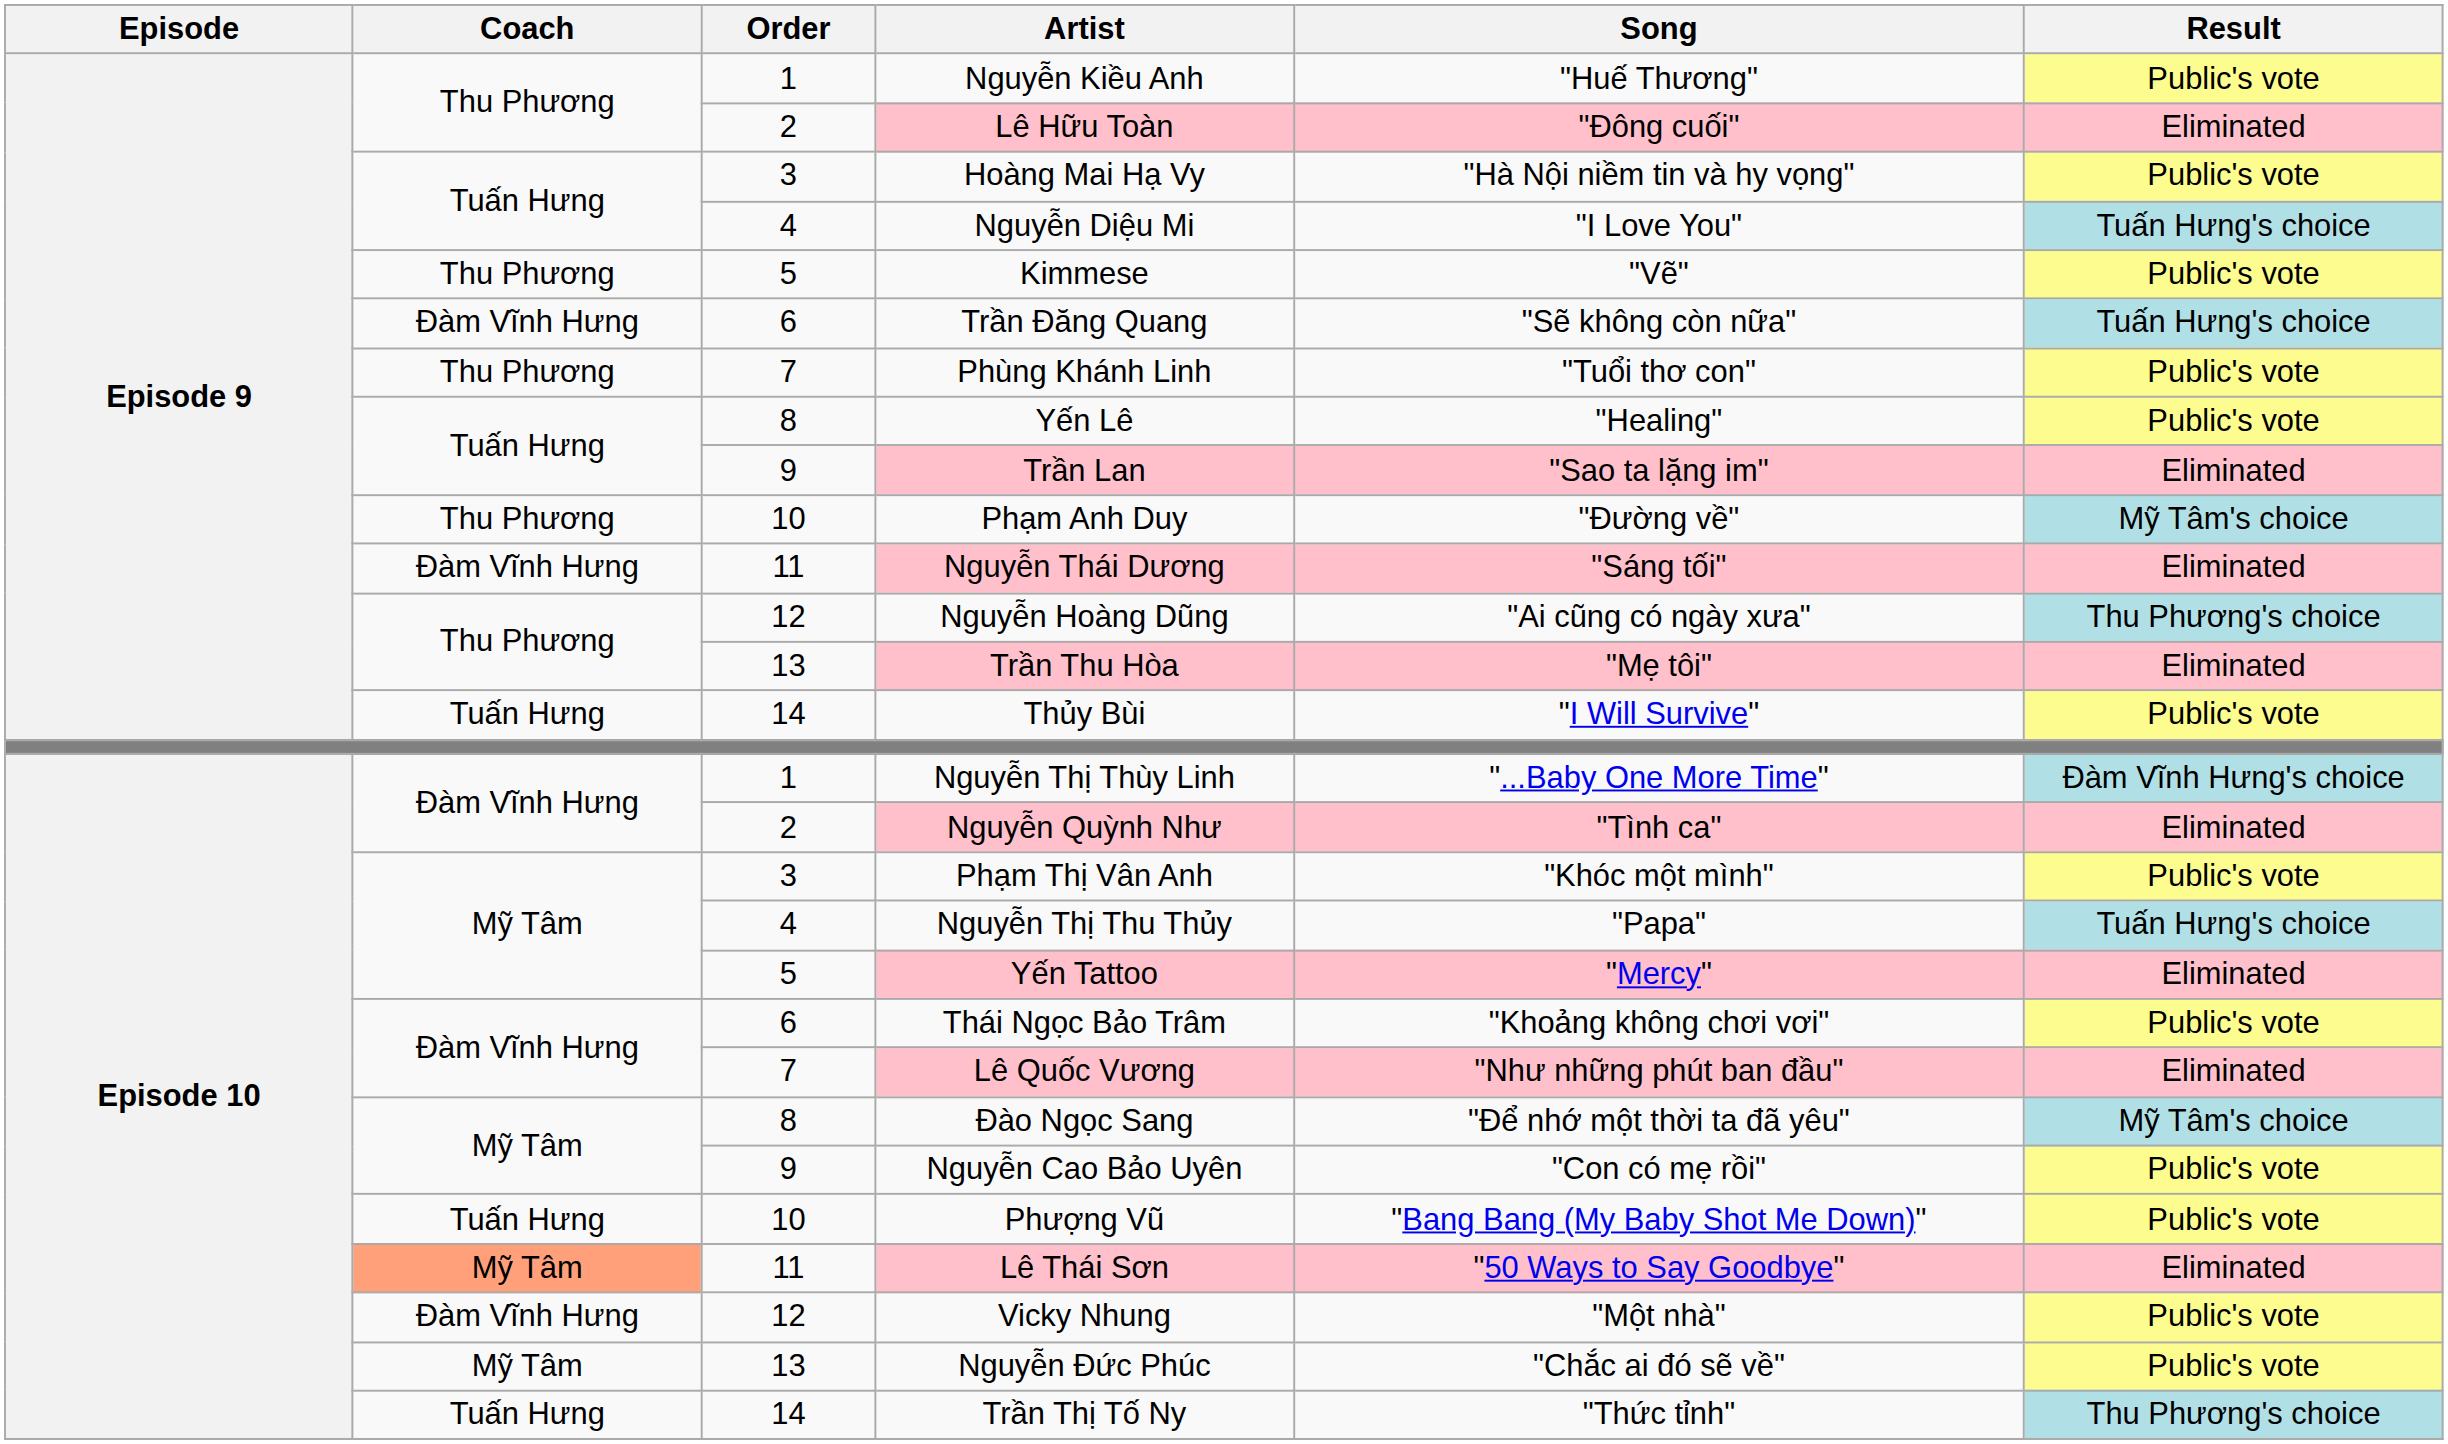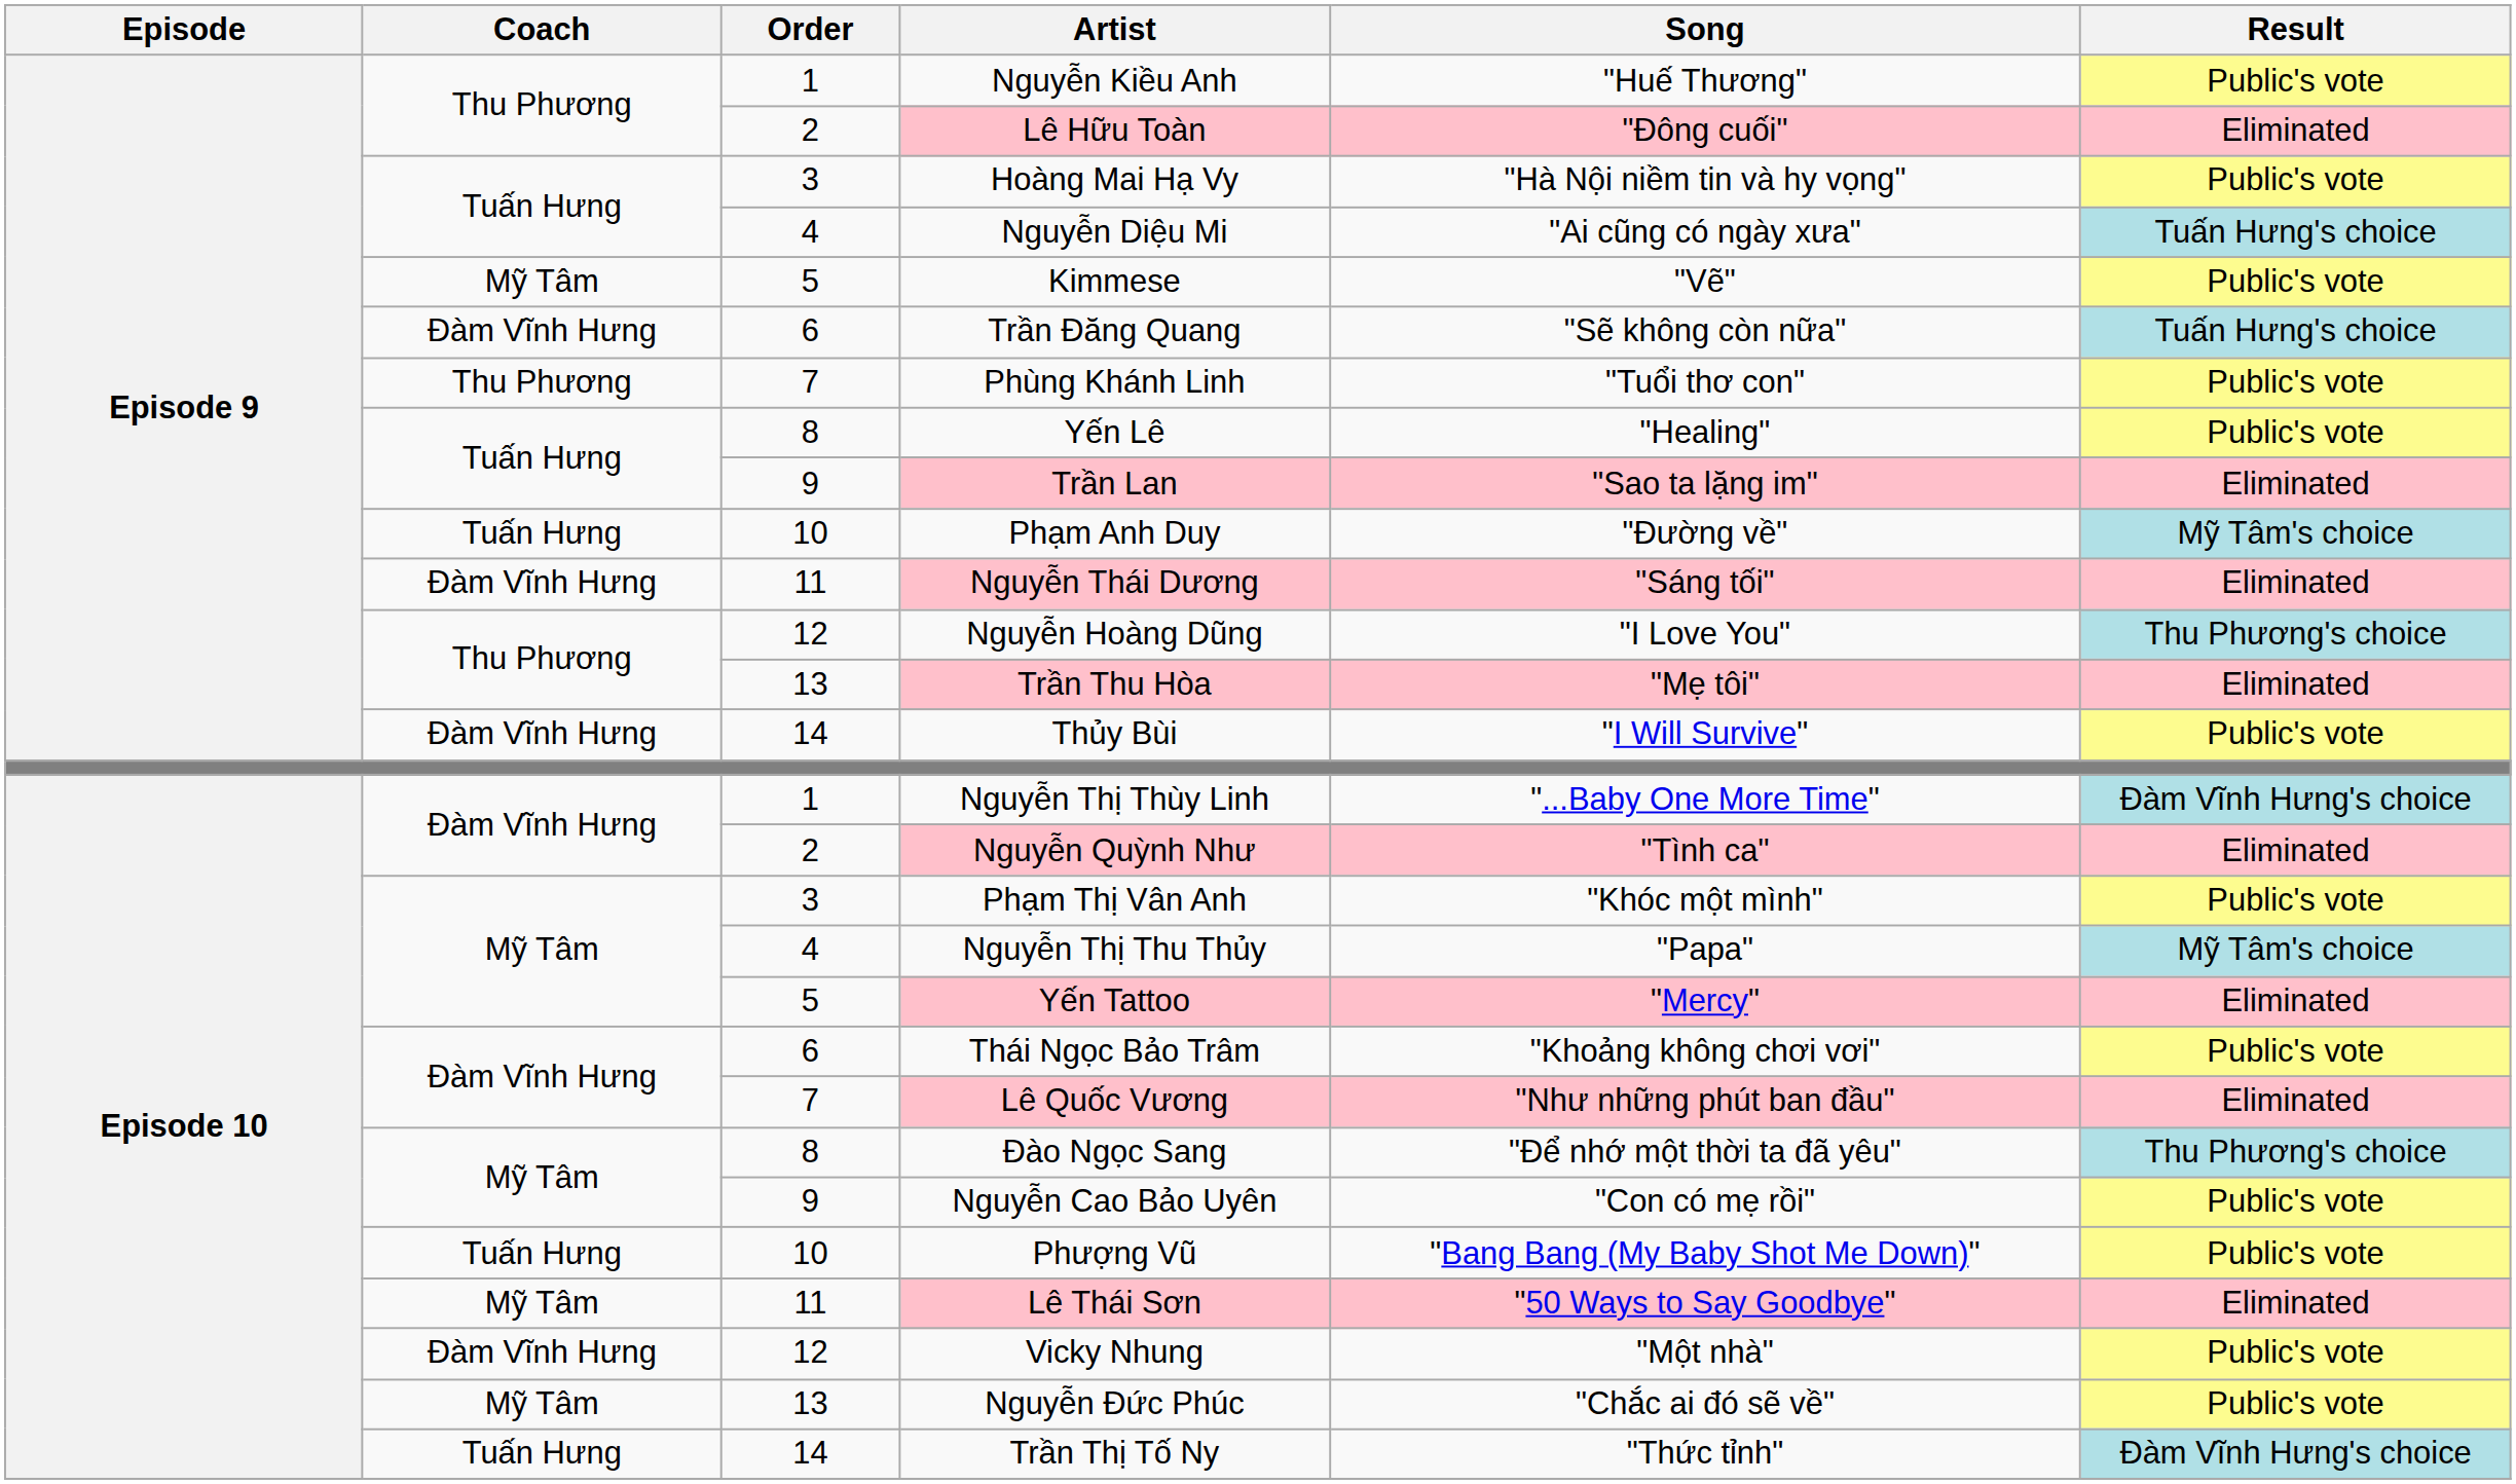Nguyễn Diệu Mi | Song: "I Love You" -> "Ai cũng có ngày xưa"
Kimmese | Coach: Thu Phương -> Mỹ Tâm
Phạm Anh Duy | Coach: Thu Phương -> Tuấn Hưng
Nguyễn Hoàng Dũng | Song: "Ai cũng có ngày xưa" -> "I Love You"
Thủy Bùi | Coach: Tuấn Hưng -> Đàm Vĩnh Hưng
Nguyễn Thị Thu Thủy | Result: Tuấn Hưng's choice -> Mỹ Tâm's choice
Đào Ngọc Sang | Result: Mỹ Tâm's choice -> Thu Phương's choice
Lê Thái Sơn | Coach: lightsalmon background -> no background
Trần Thị Tố Ny | Result: Thu Phương's choice -> Đàm Vĩnh Hưng's choice
